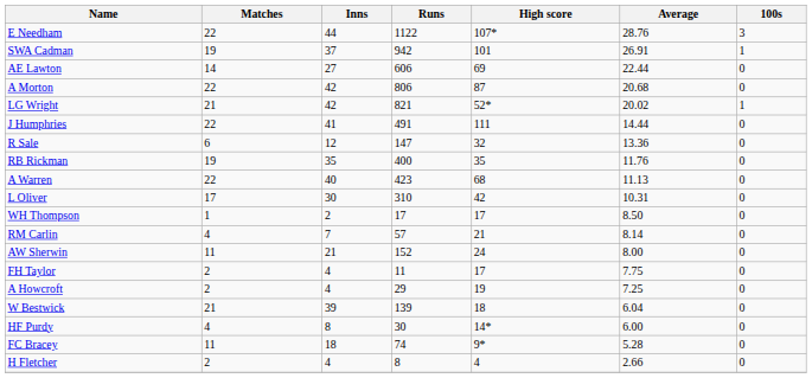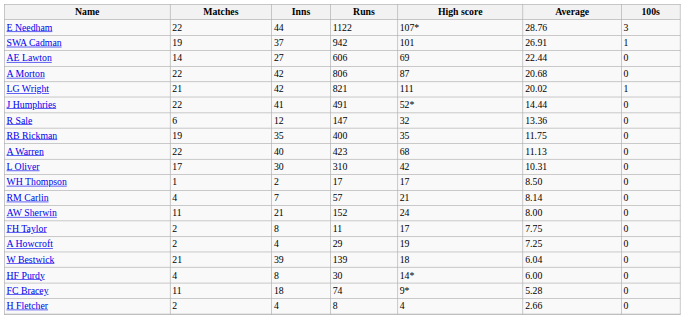LG Wright | High score: 52* -> 111
J Humphries | High score: 111 -> 52*
RB Rickman | Average: 11.76 -> 11.75
FH Taylor | Inns: 4 -> 8
